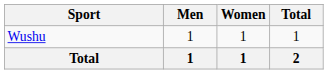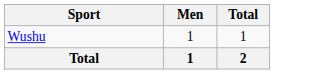- column: Women | 1 | 1
